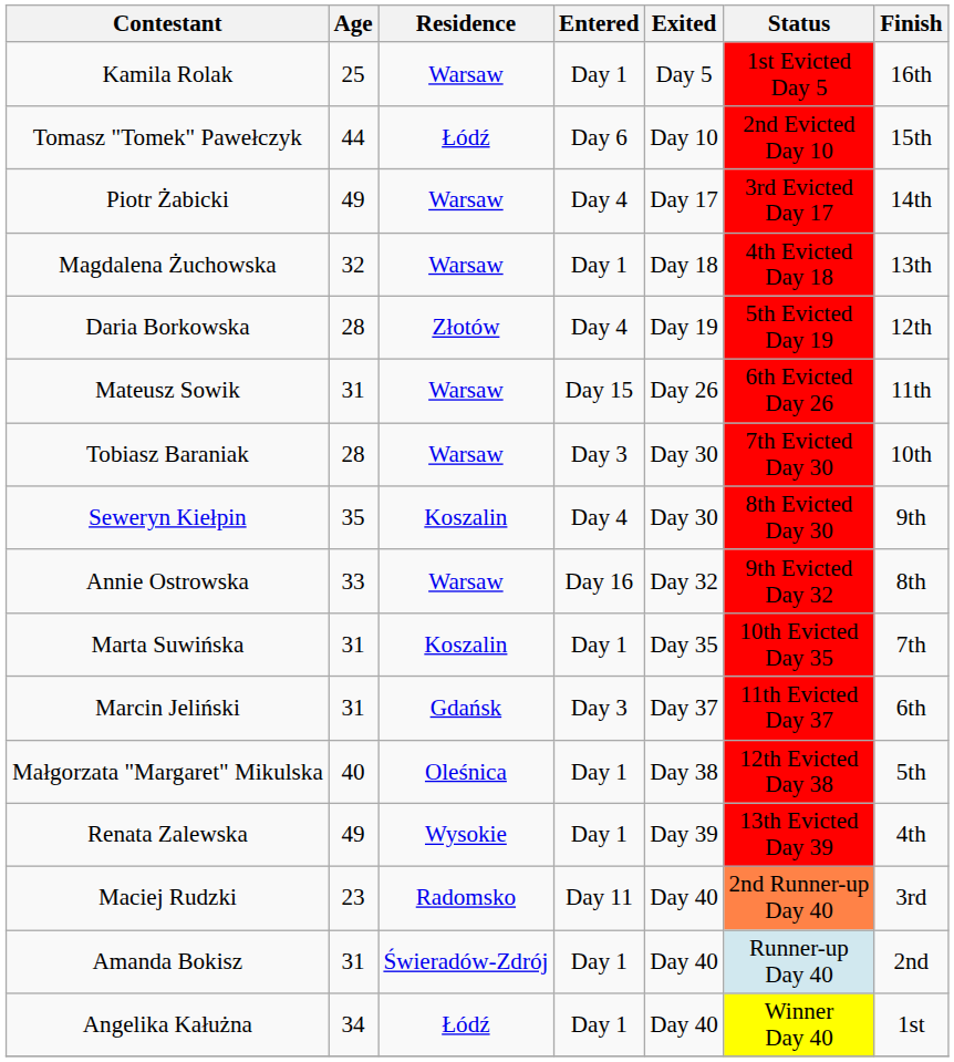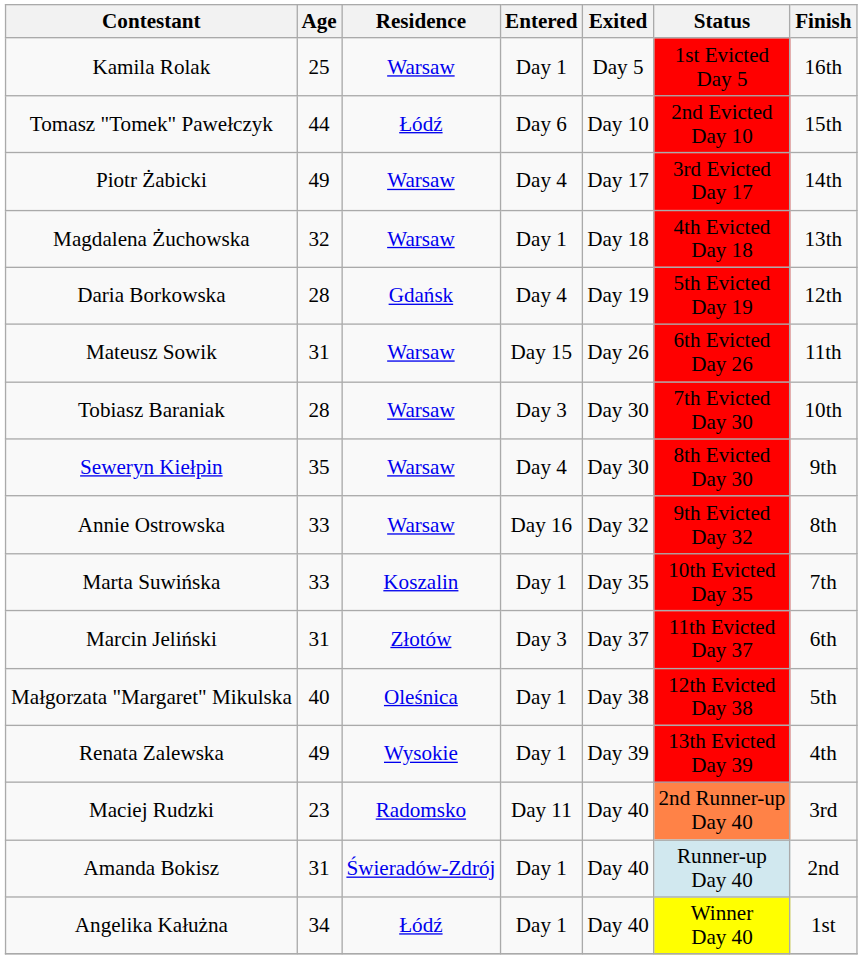Daria Borkowska | Residence: Złotów -> Gdańsk
Seweryn Kiełpin | Residence: Koszalin -> Warsaw
Marta Suwińska | Age: 31 -> 33
Marcin Jeliński | Residence: Gdańsk -> Złotów
